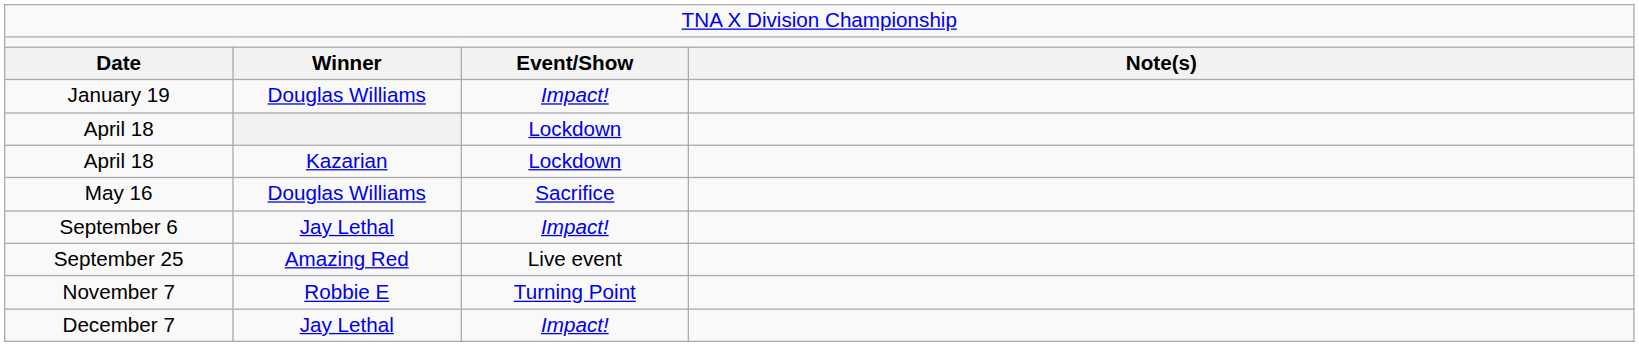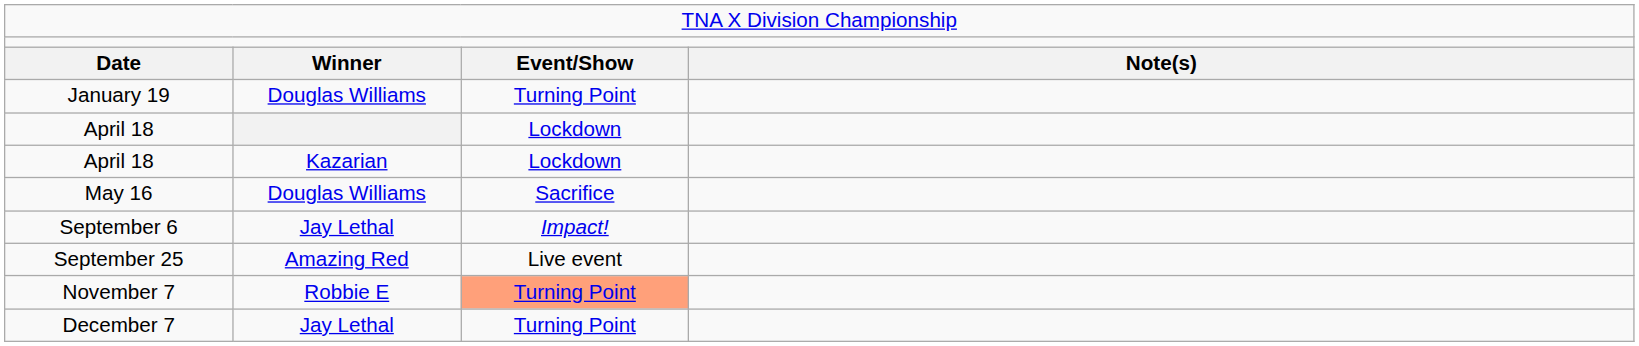January 19 | column 3: Impact! -> Turning Point
November 7 | column 3: no background -> lightsalmon background
December 7 | column 3: Impact! -> Turning Point
